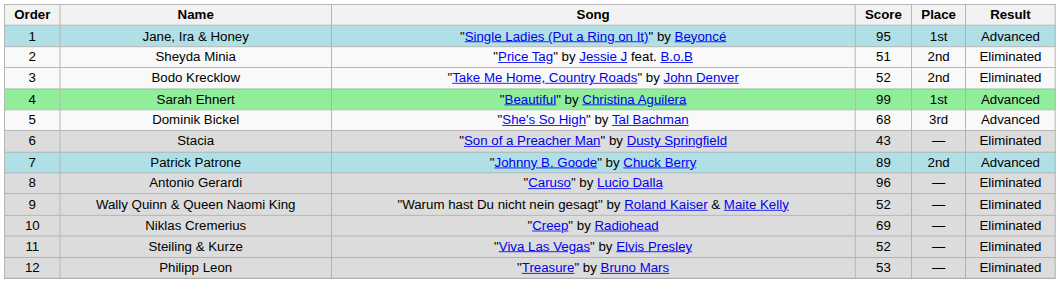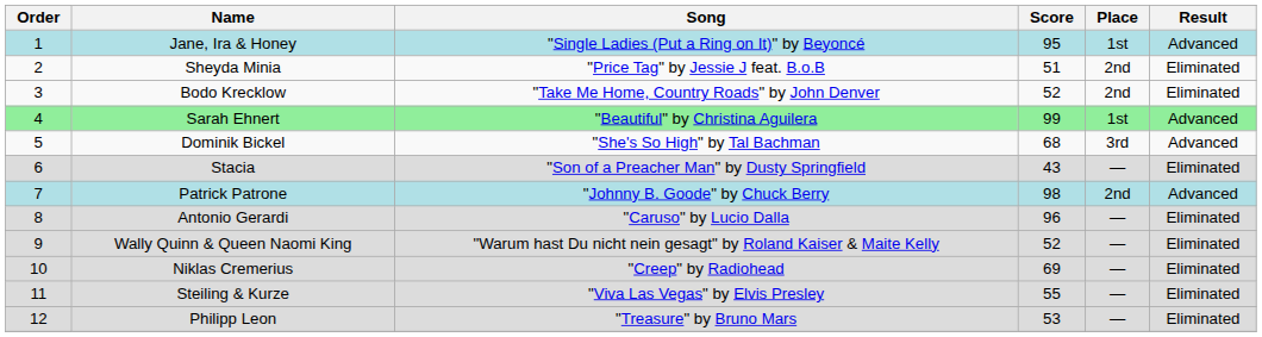Patrick Patrone | Score: 89 -> 98
Steiling & Kurze | Score: 52 -> 55
